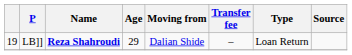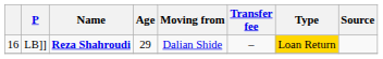LB]] | column 1: 19 -> 16
LB]] | Type: no background -> gold background
